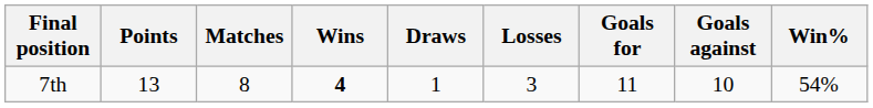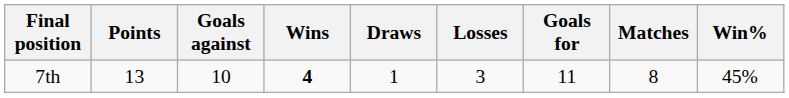columns swapped: Matches <-> Goals against
7th | Win%: 54% -> 45%
